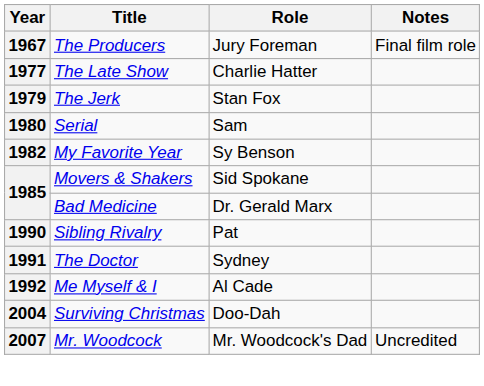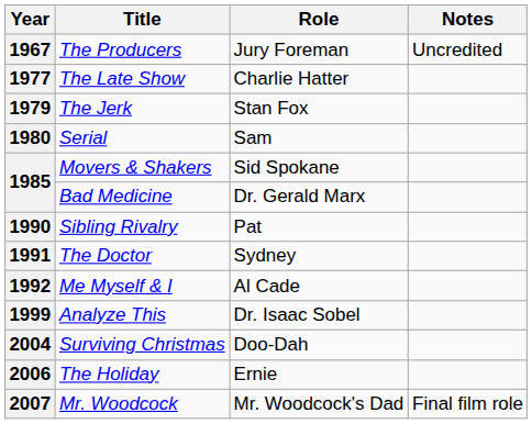1967 | Notes: Final film role -> Uncredited
- row: 1982 | My Favorite Year | Sy Benson
+ row: 1999 | Analyze This | Dr. Isaac Sobel
+ row: 2006 | The Holiday | Ernie
2007 | Notes: Uncredited -> Final film role
